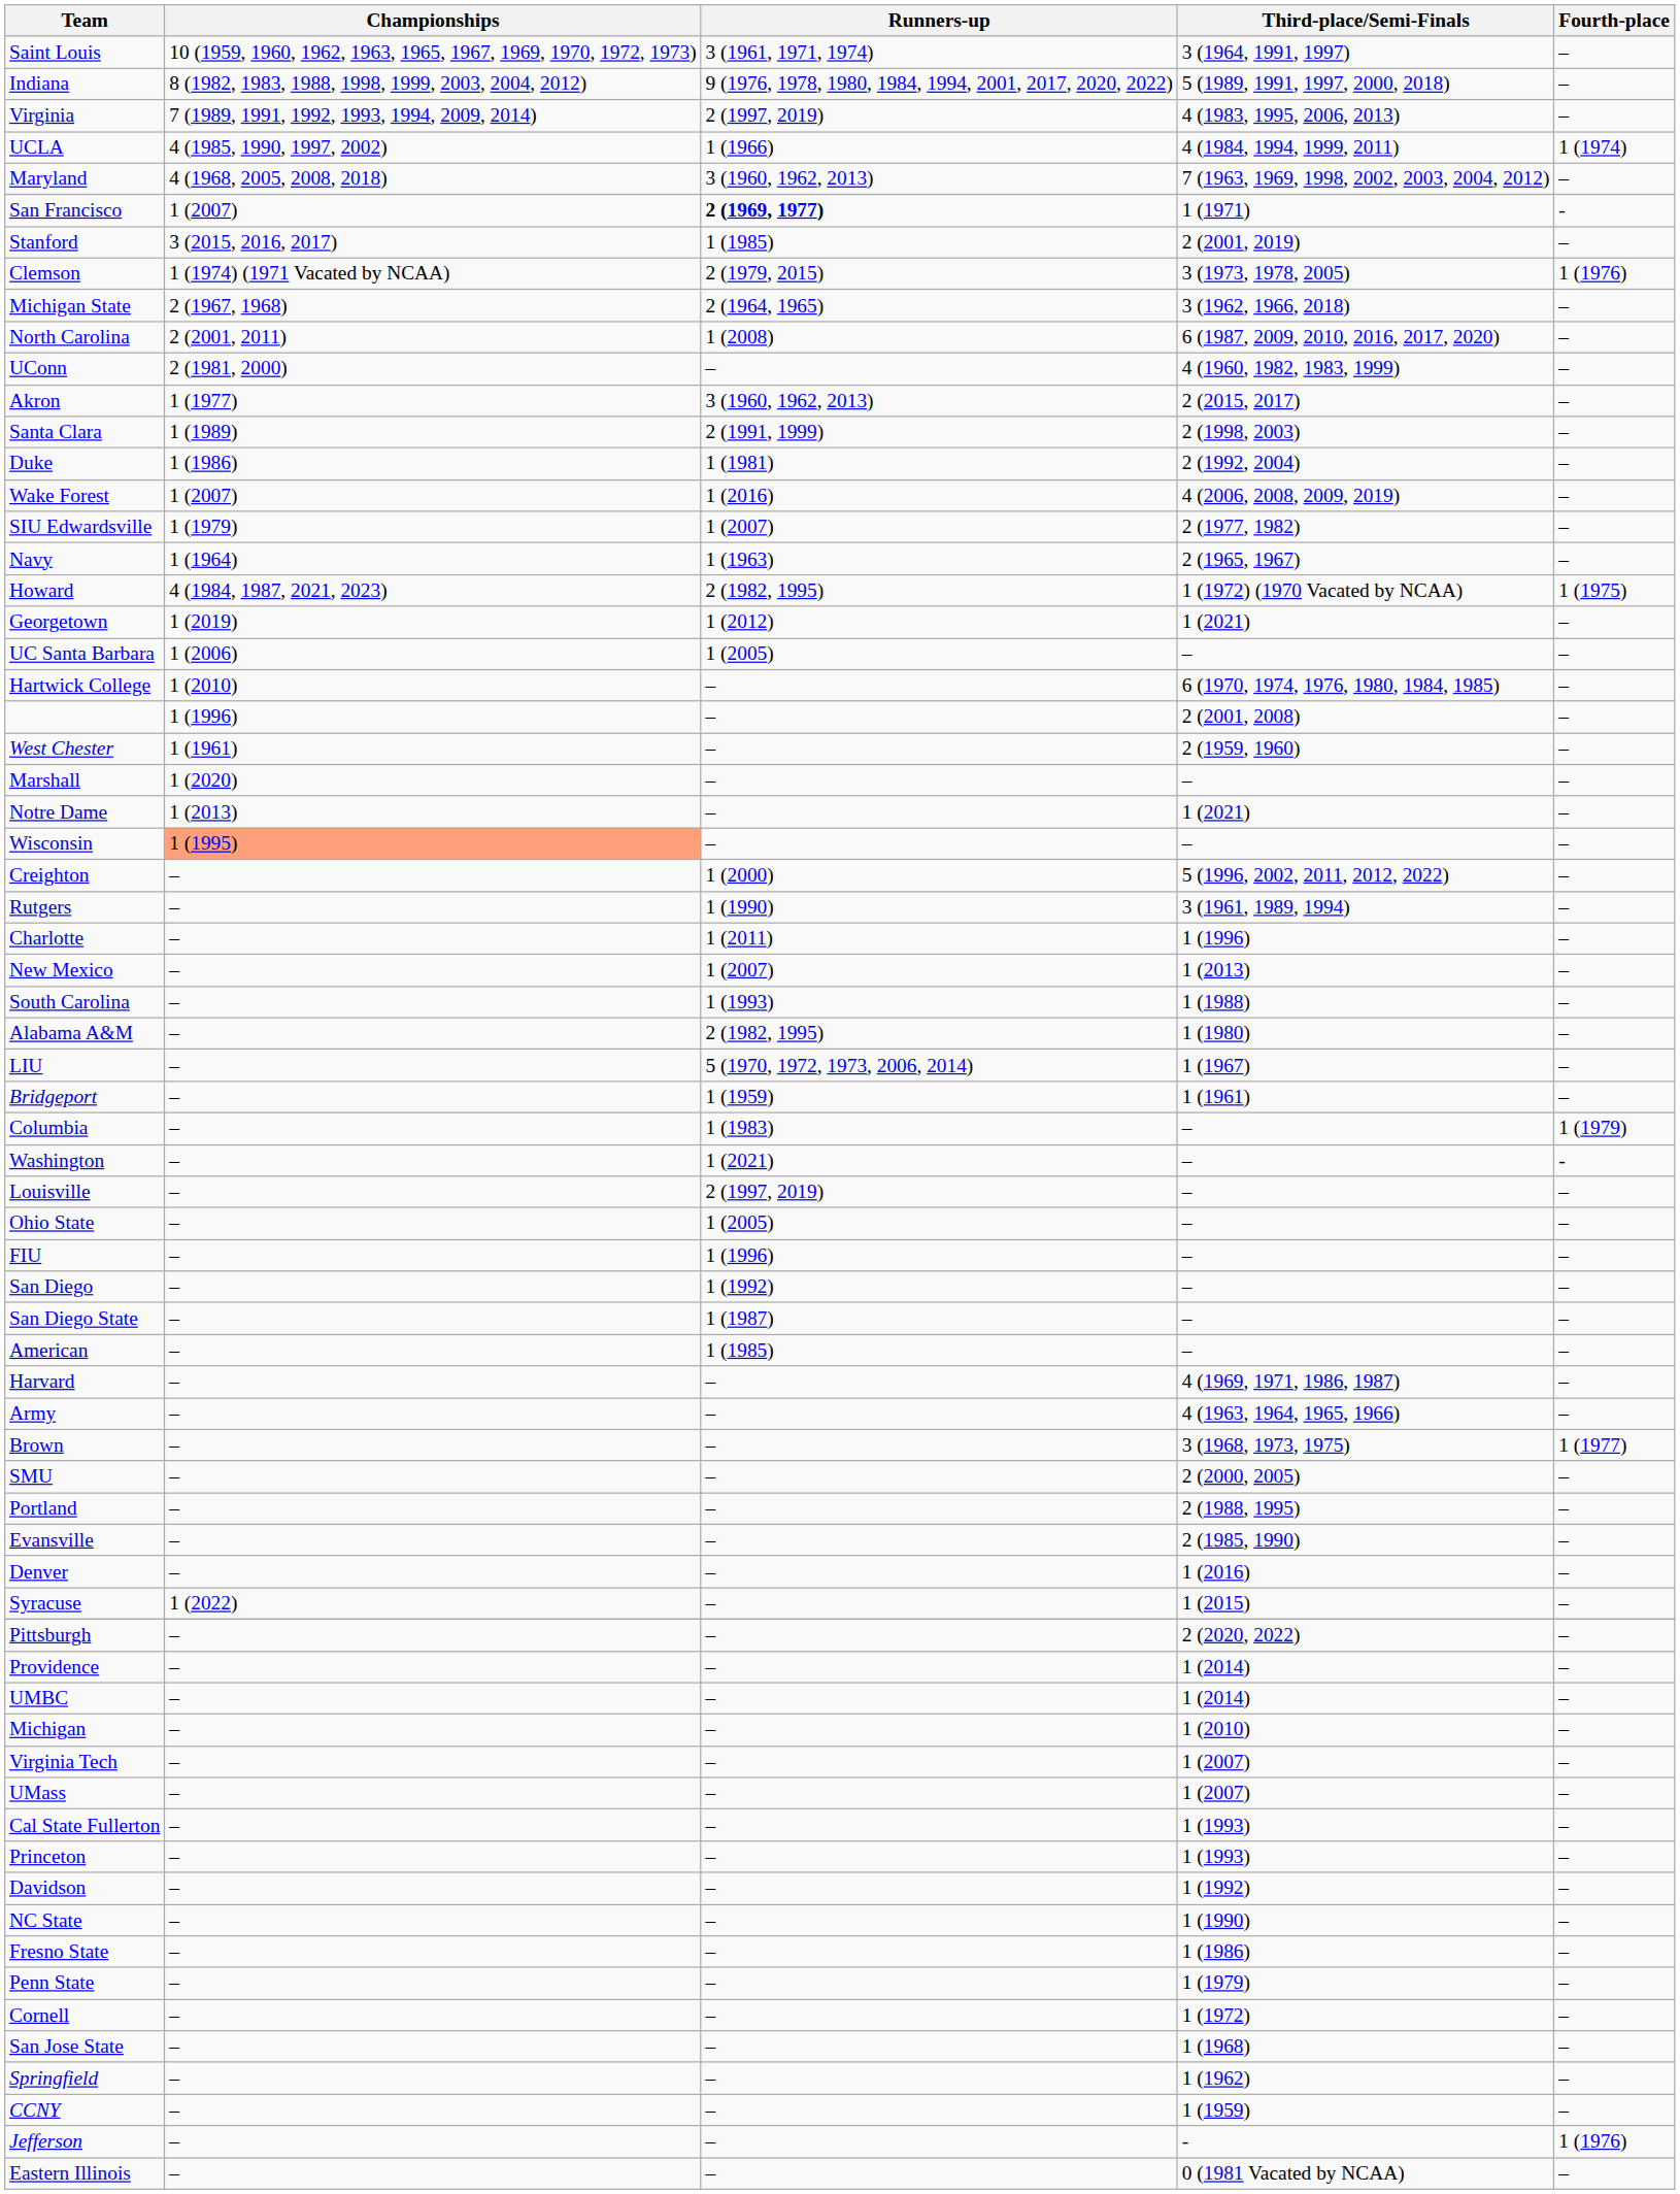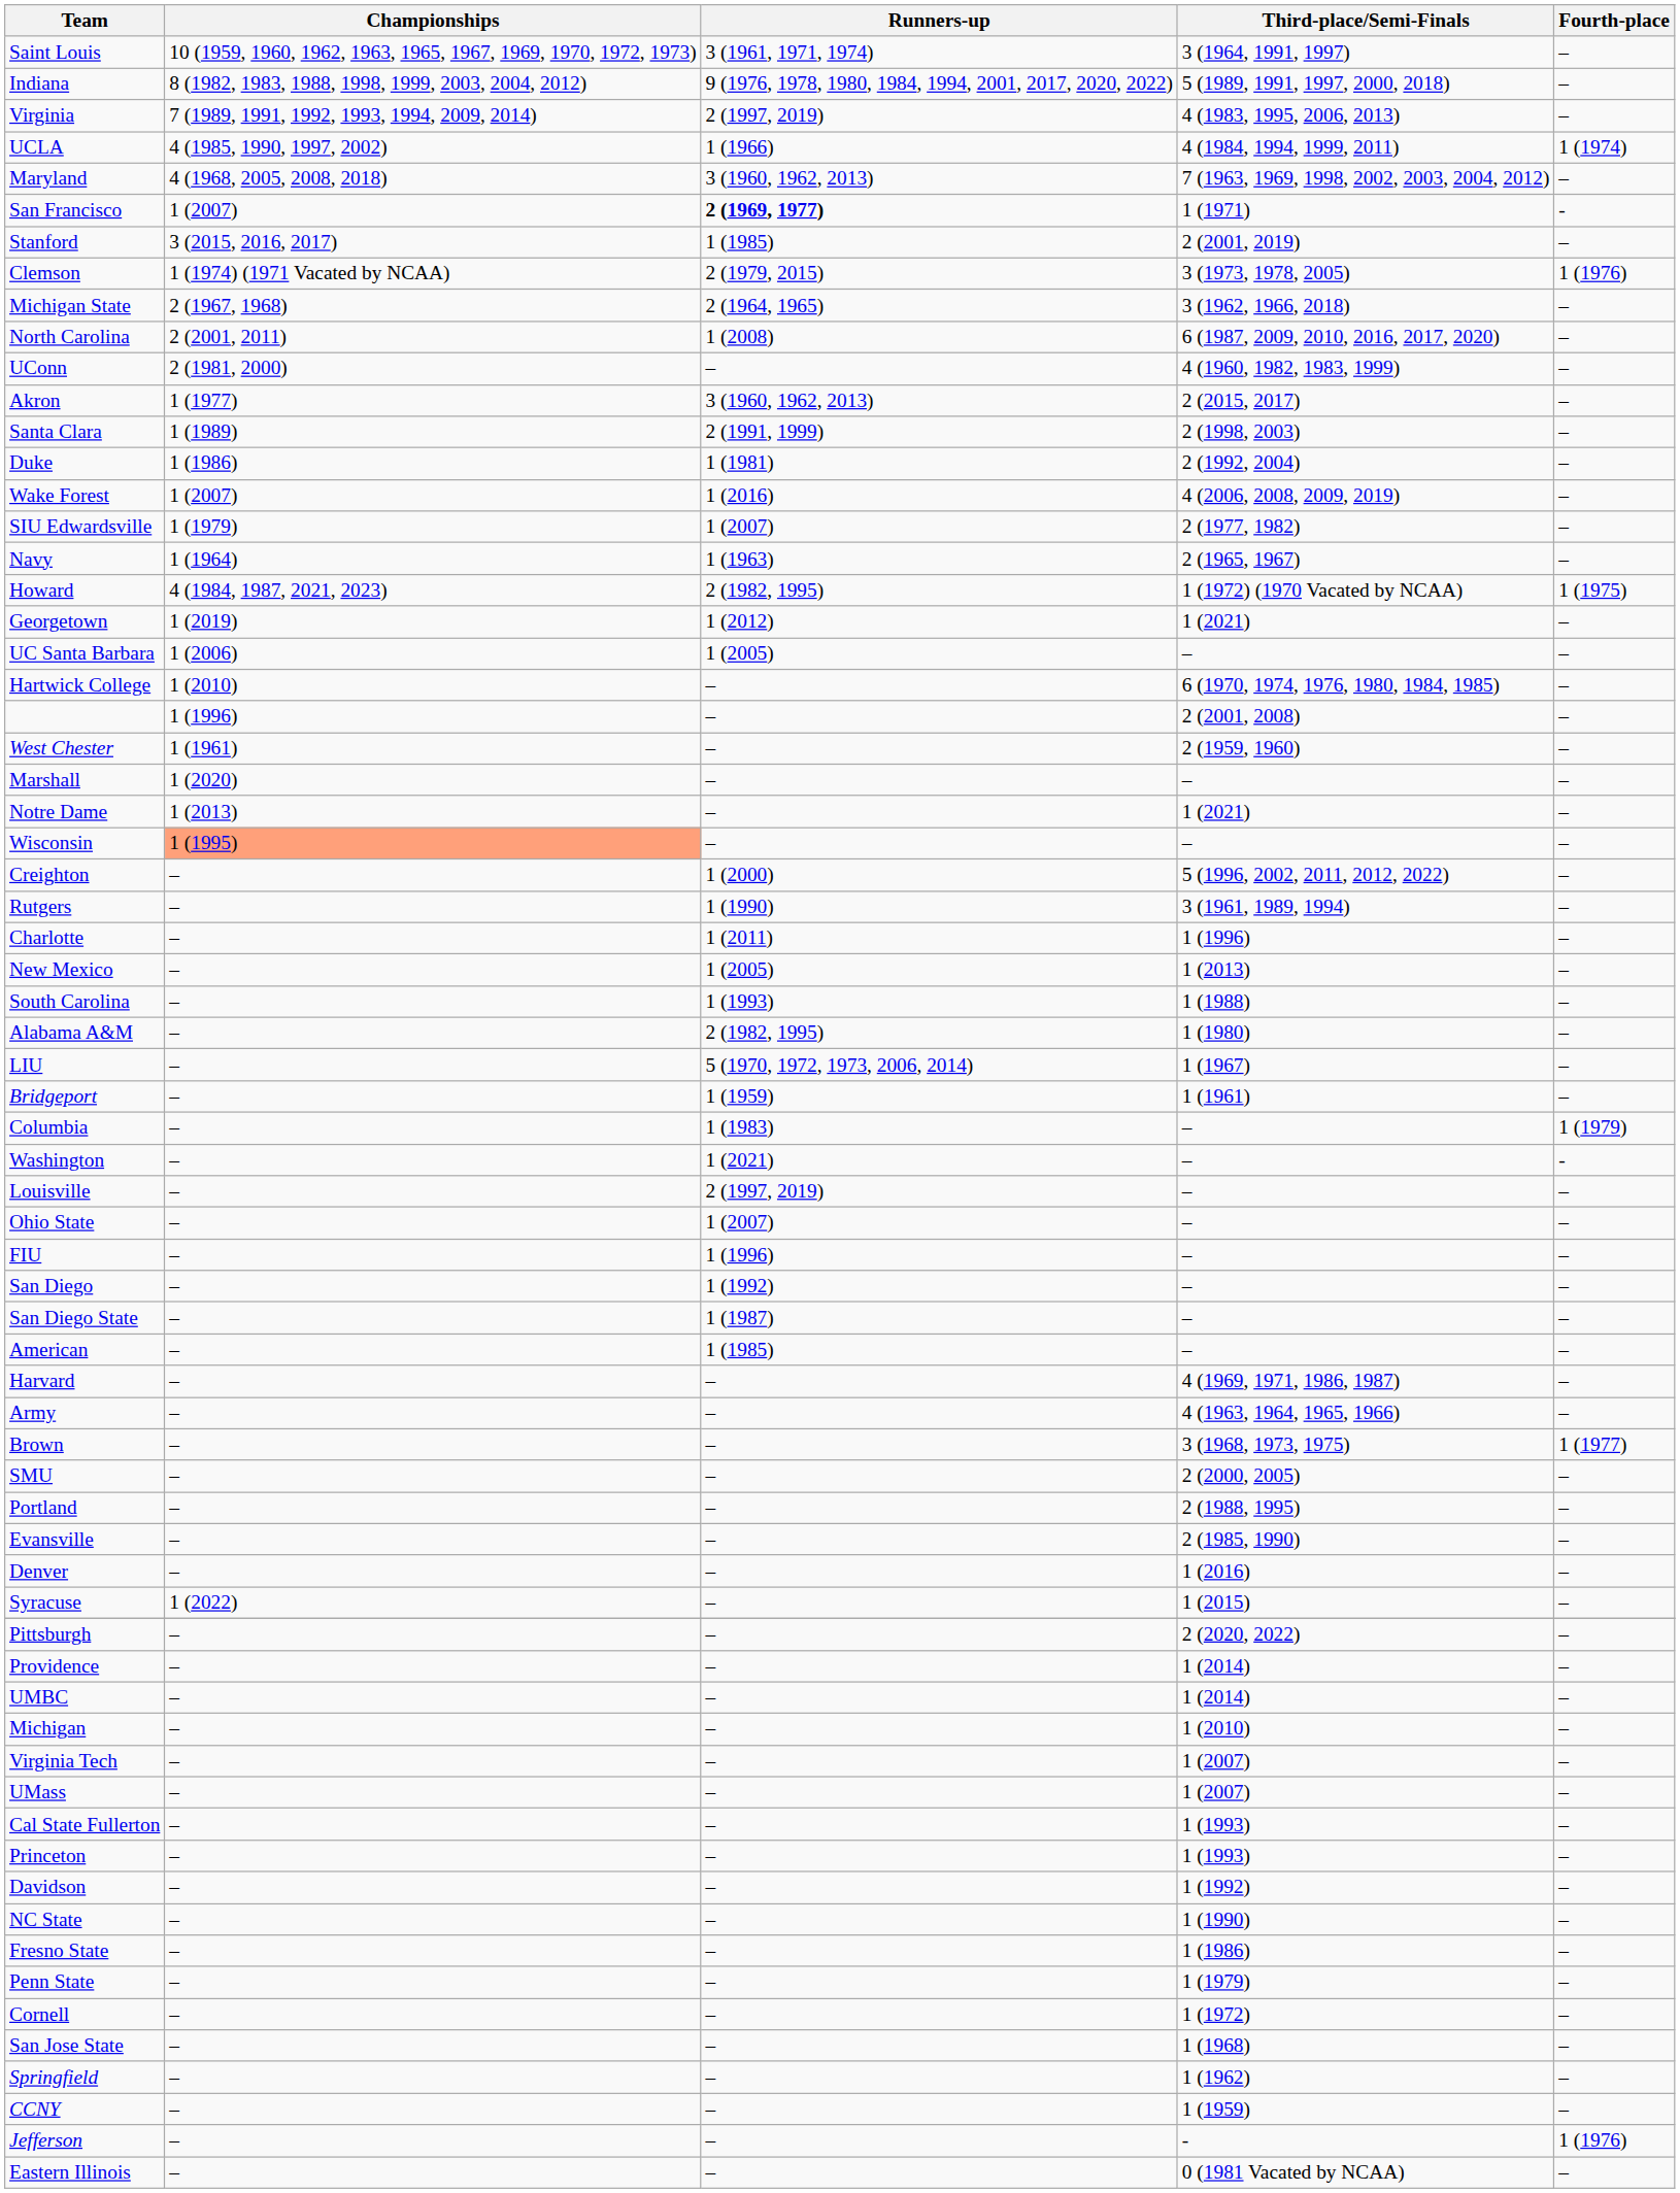New Mexico | Runners-up: 1 (2007) -> 1 (2005)
Ohio State | Runners-up: 1 (2005) -> 1 (2007)
